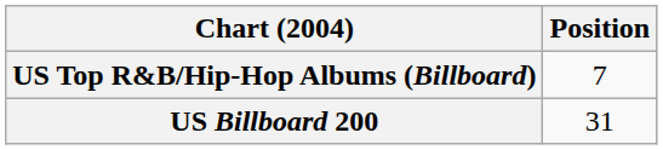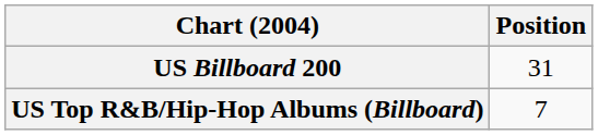rows swapped: US Billboard 200 <-> US Top R&B/Hip-Hop Albums (Billboard)
